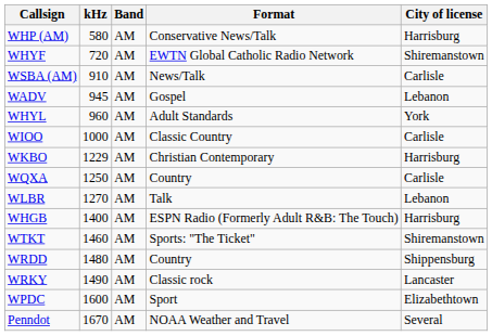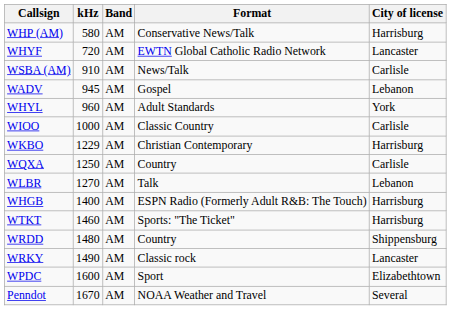WHYF | City of license: Shiremanstown -> Lancaster
WTKT | City of license: Shiremanstown -> Harrisburg
